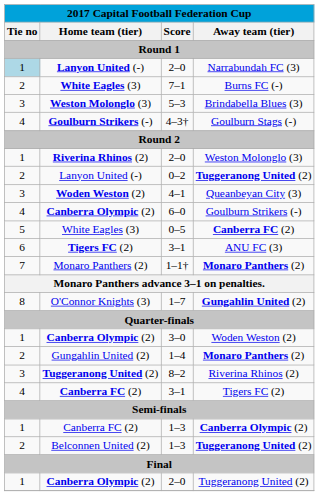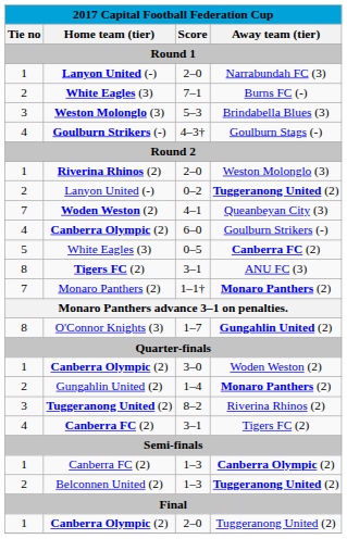Narrabundah FC (3) | Tie no: lightblue background -> no background
Queanbeyan City (3) | Tie no: 3 -> 7
ANU FC (3) | Tie no: 6 -> 8
